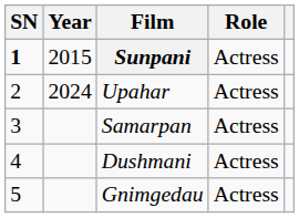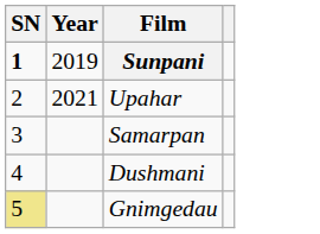- column: Role | Actress | Actress | Actress | Actress | Actress
Sunpani | Year: 2015 -> 2019
Upahar | Year: 2024 -> 2021
Gnimgedau | SN: no background -> khaki background
